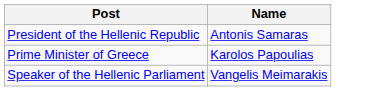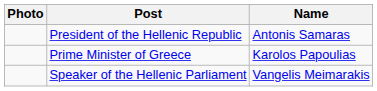+ column: Photo
